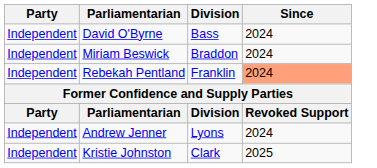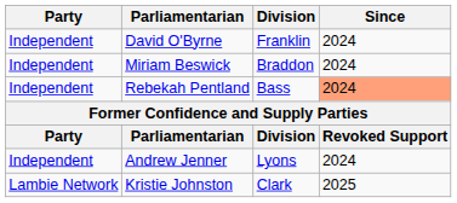David O'Byrne | Division: Bass -> Franklin
Rebekah Pentland | Division: Franklin -> Bass
Kristie Johnston | Party: Independent -> Lambie Network
